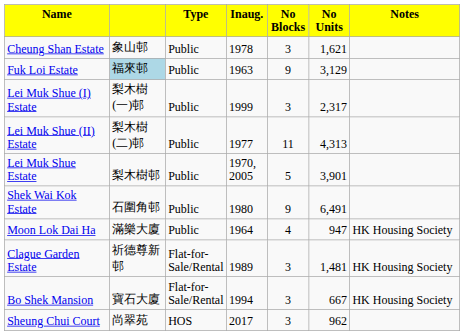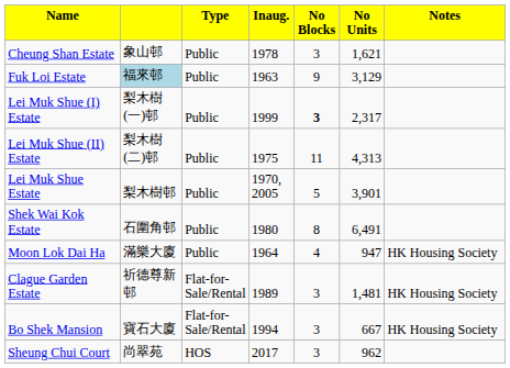Lei Muk Shue (I) Estate | column 5: normal -> bold
Lei Muk Shue (II) Estate | column 4: 1977 -> 1975
Shek Wai Kok Estate | column 5: 9 -> 8
